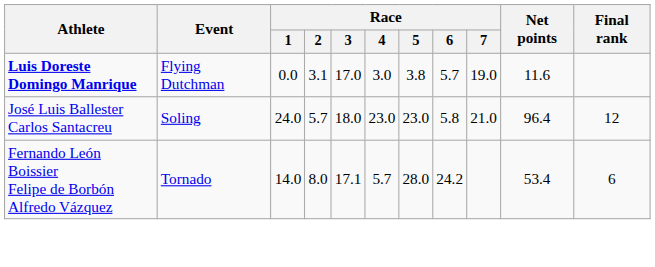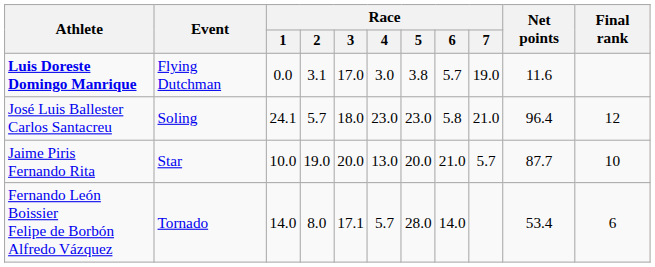José Luis Ballester Carlos Santacreu | Race / 1: 24.0 -> 24.1
+ row: Jaime Piris Fernando Rita | Star | 10.0 | 19.0 | 20.0 | 13.0 | 20.0 | 21.0 | 5.7 | 87.7 | 10
Fernando León Boissier Felipe de Borbón Alfredo Vázquez | Race / 6: 24.2 -> 14.0
